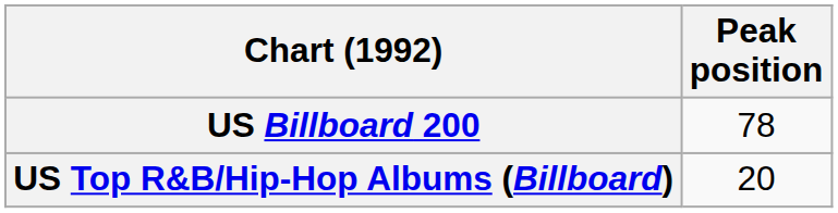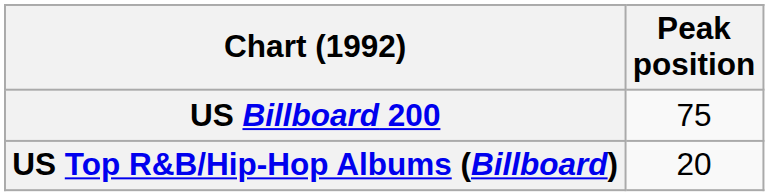US Billboard 200 | Peak position: 78 -> 75
